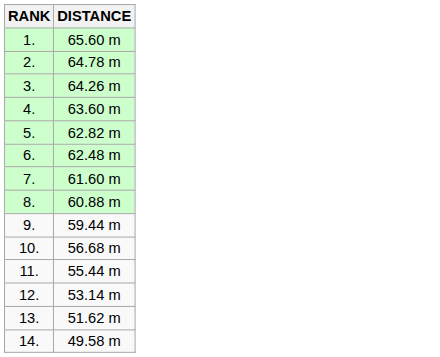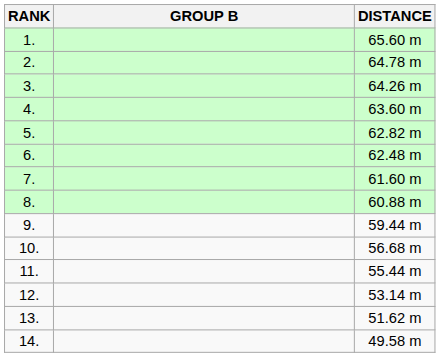+ column: GROUP B
